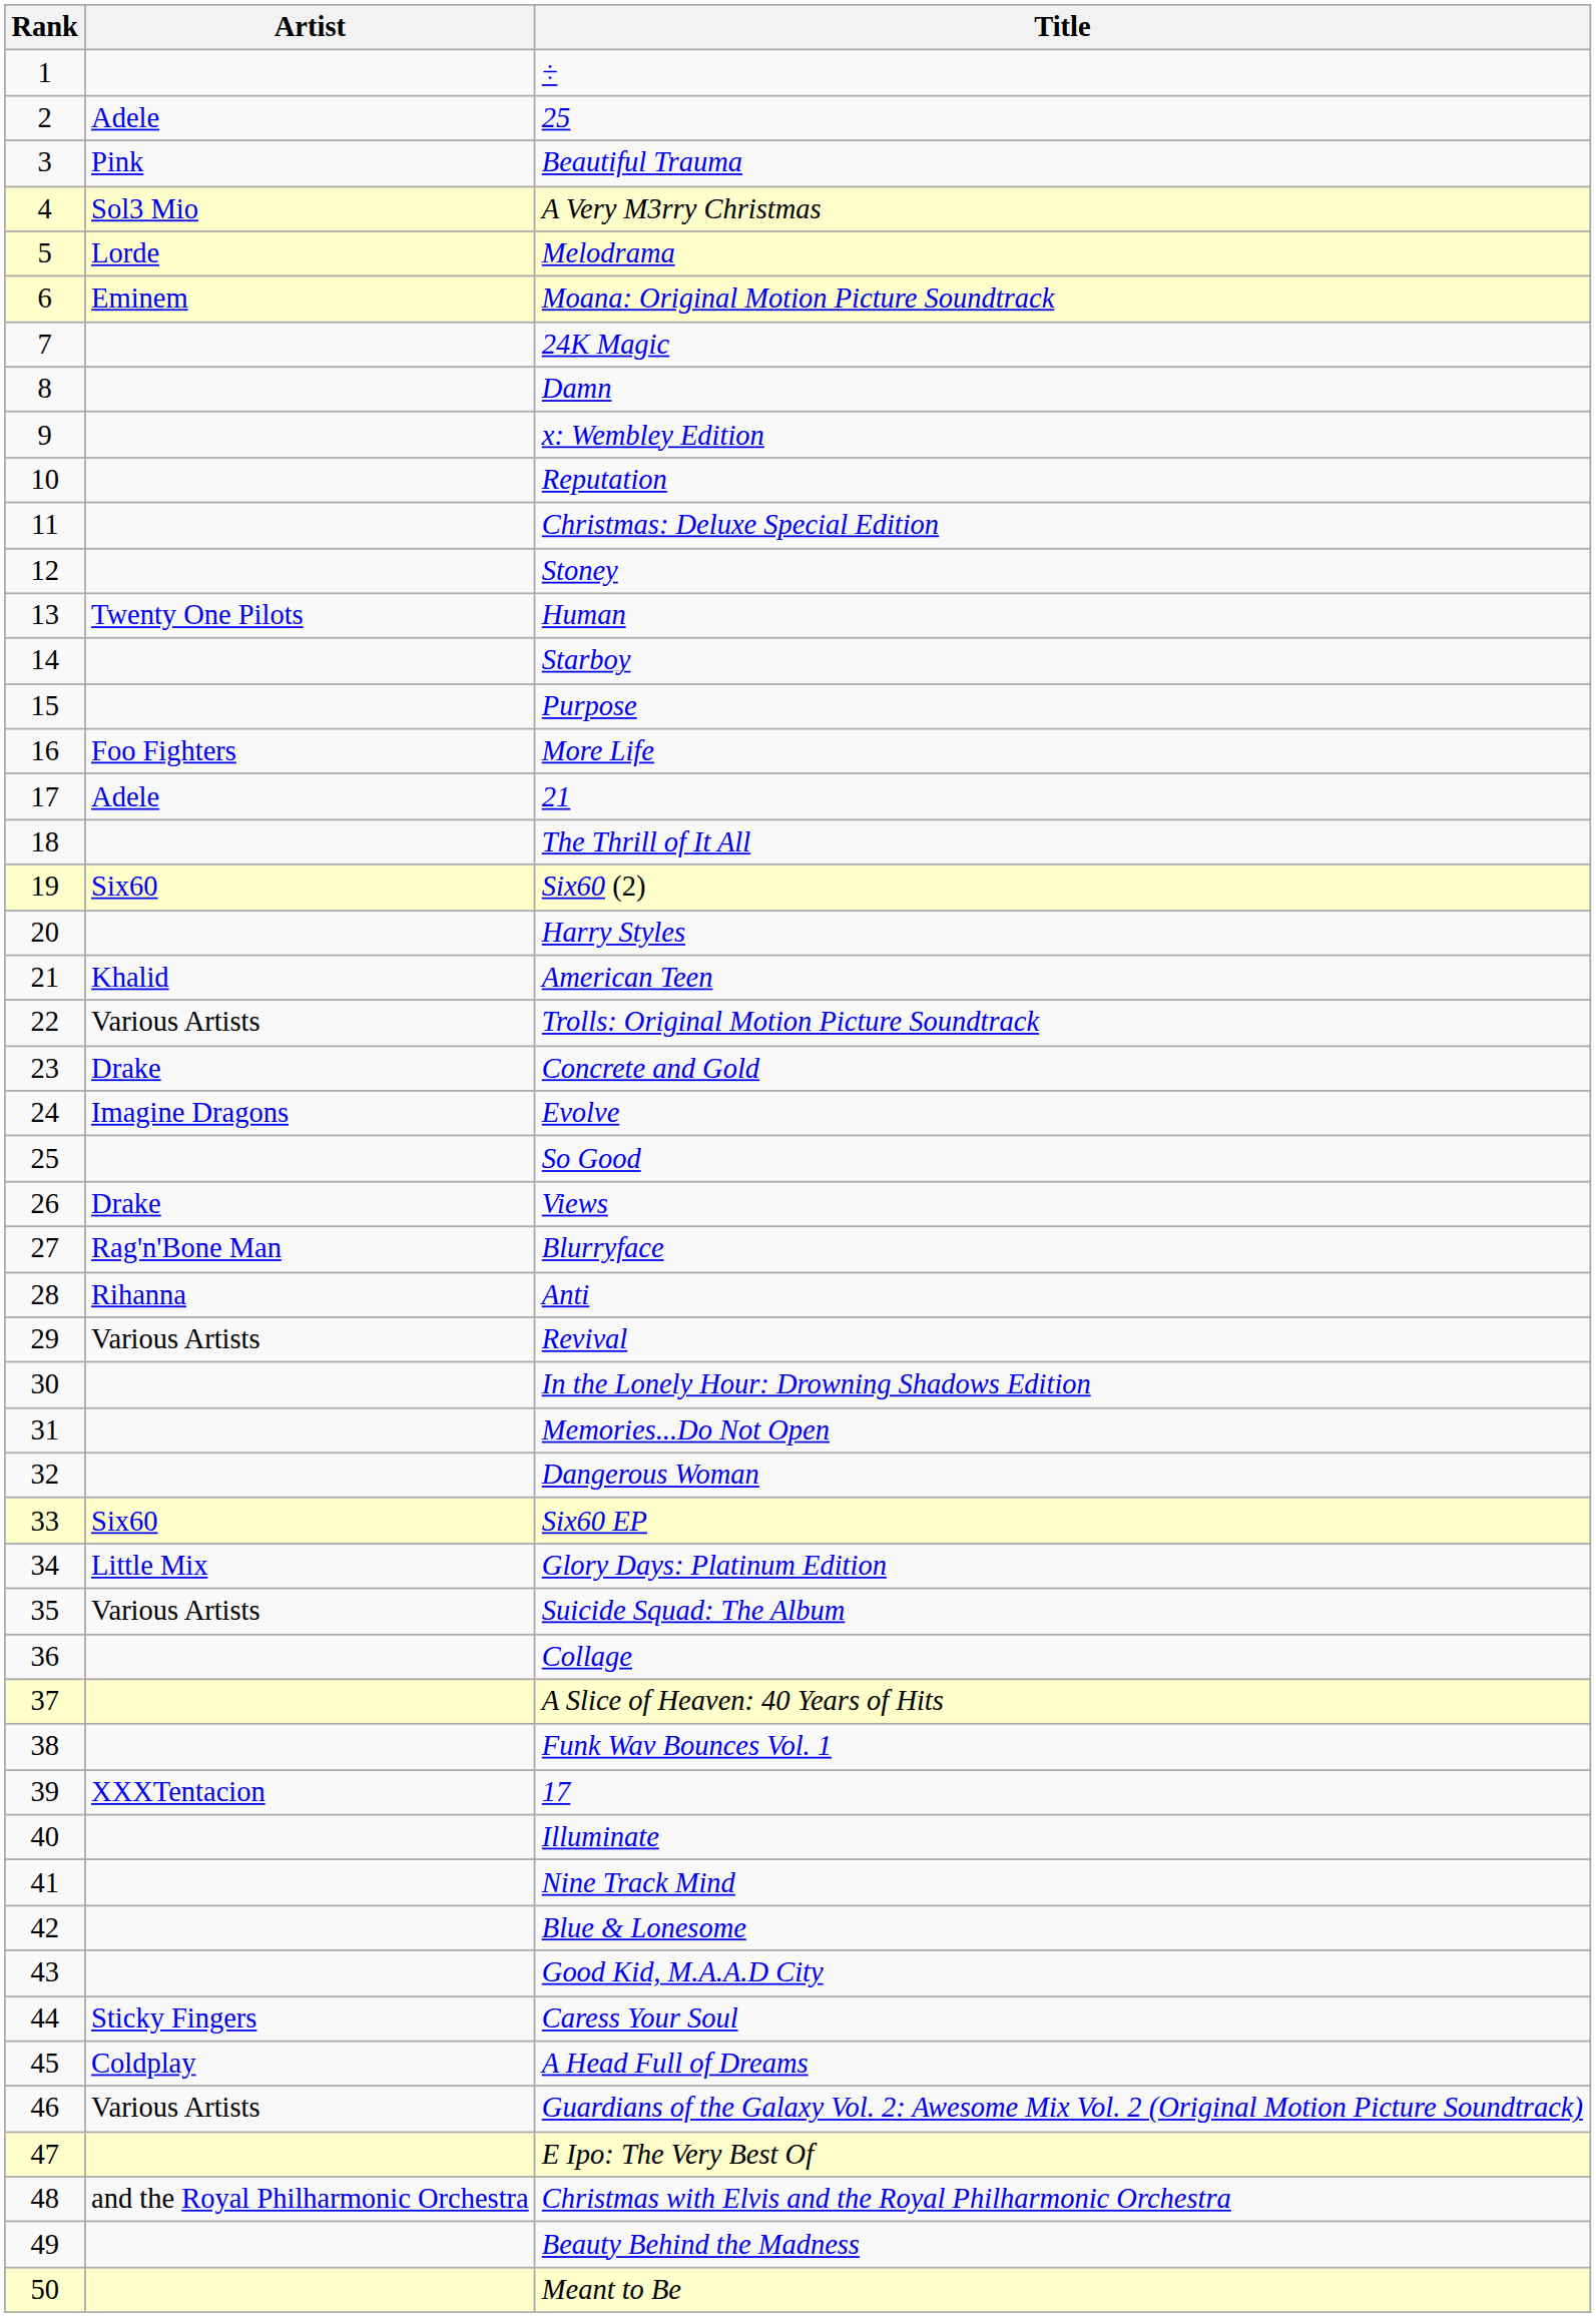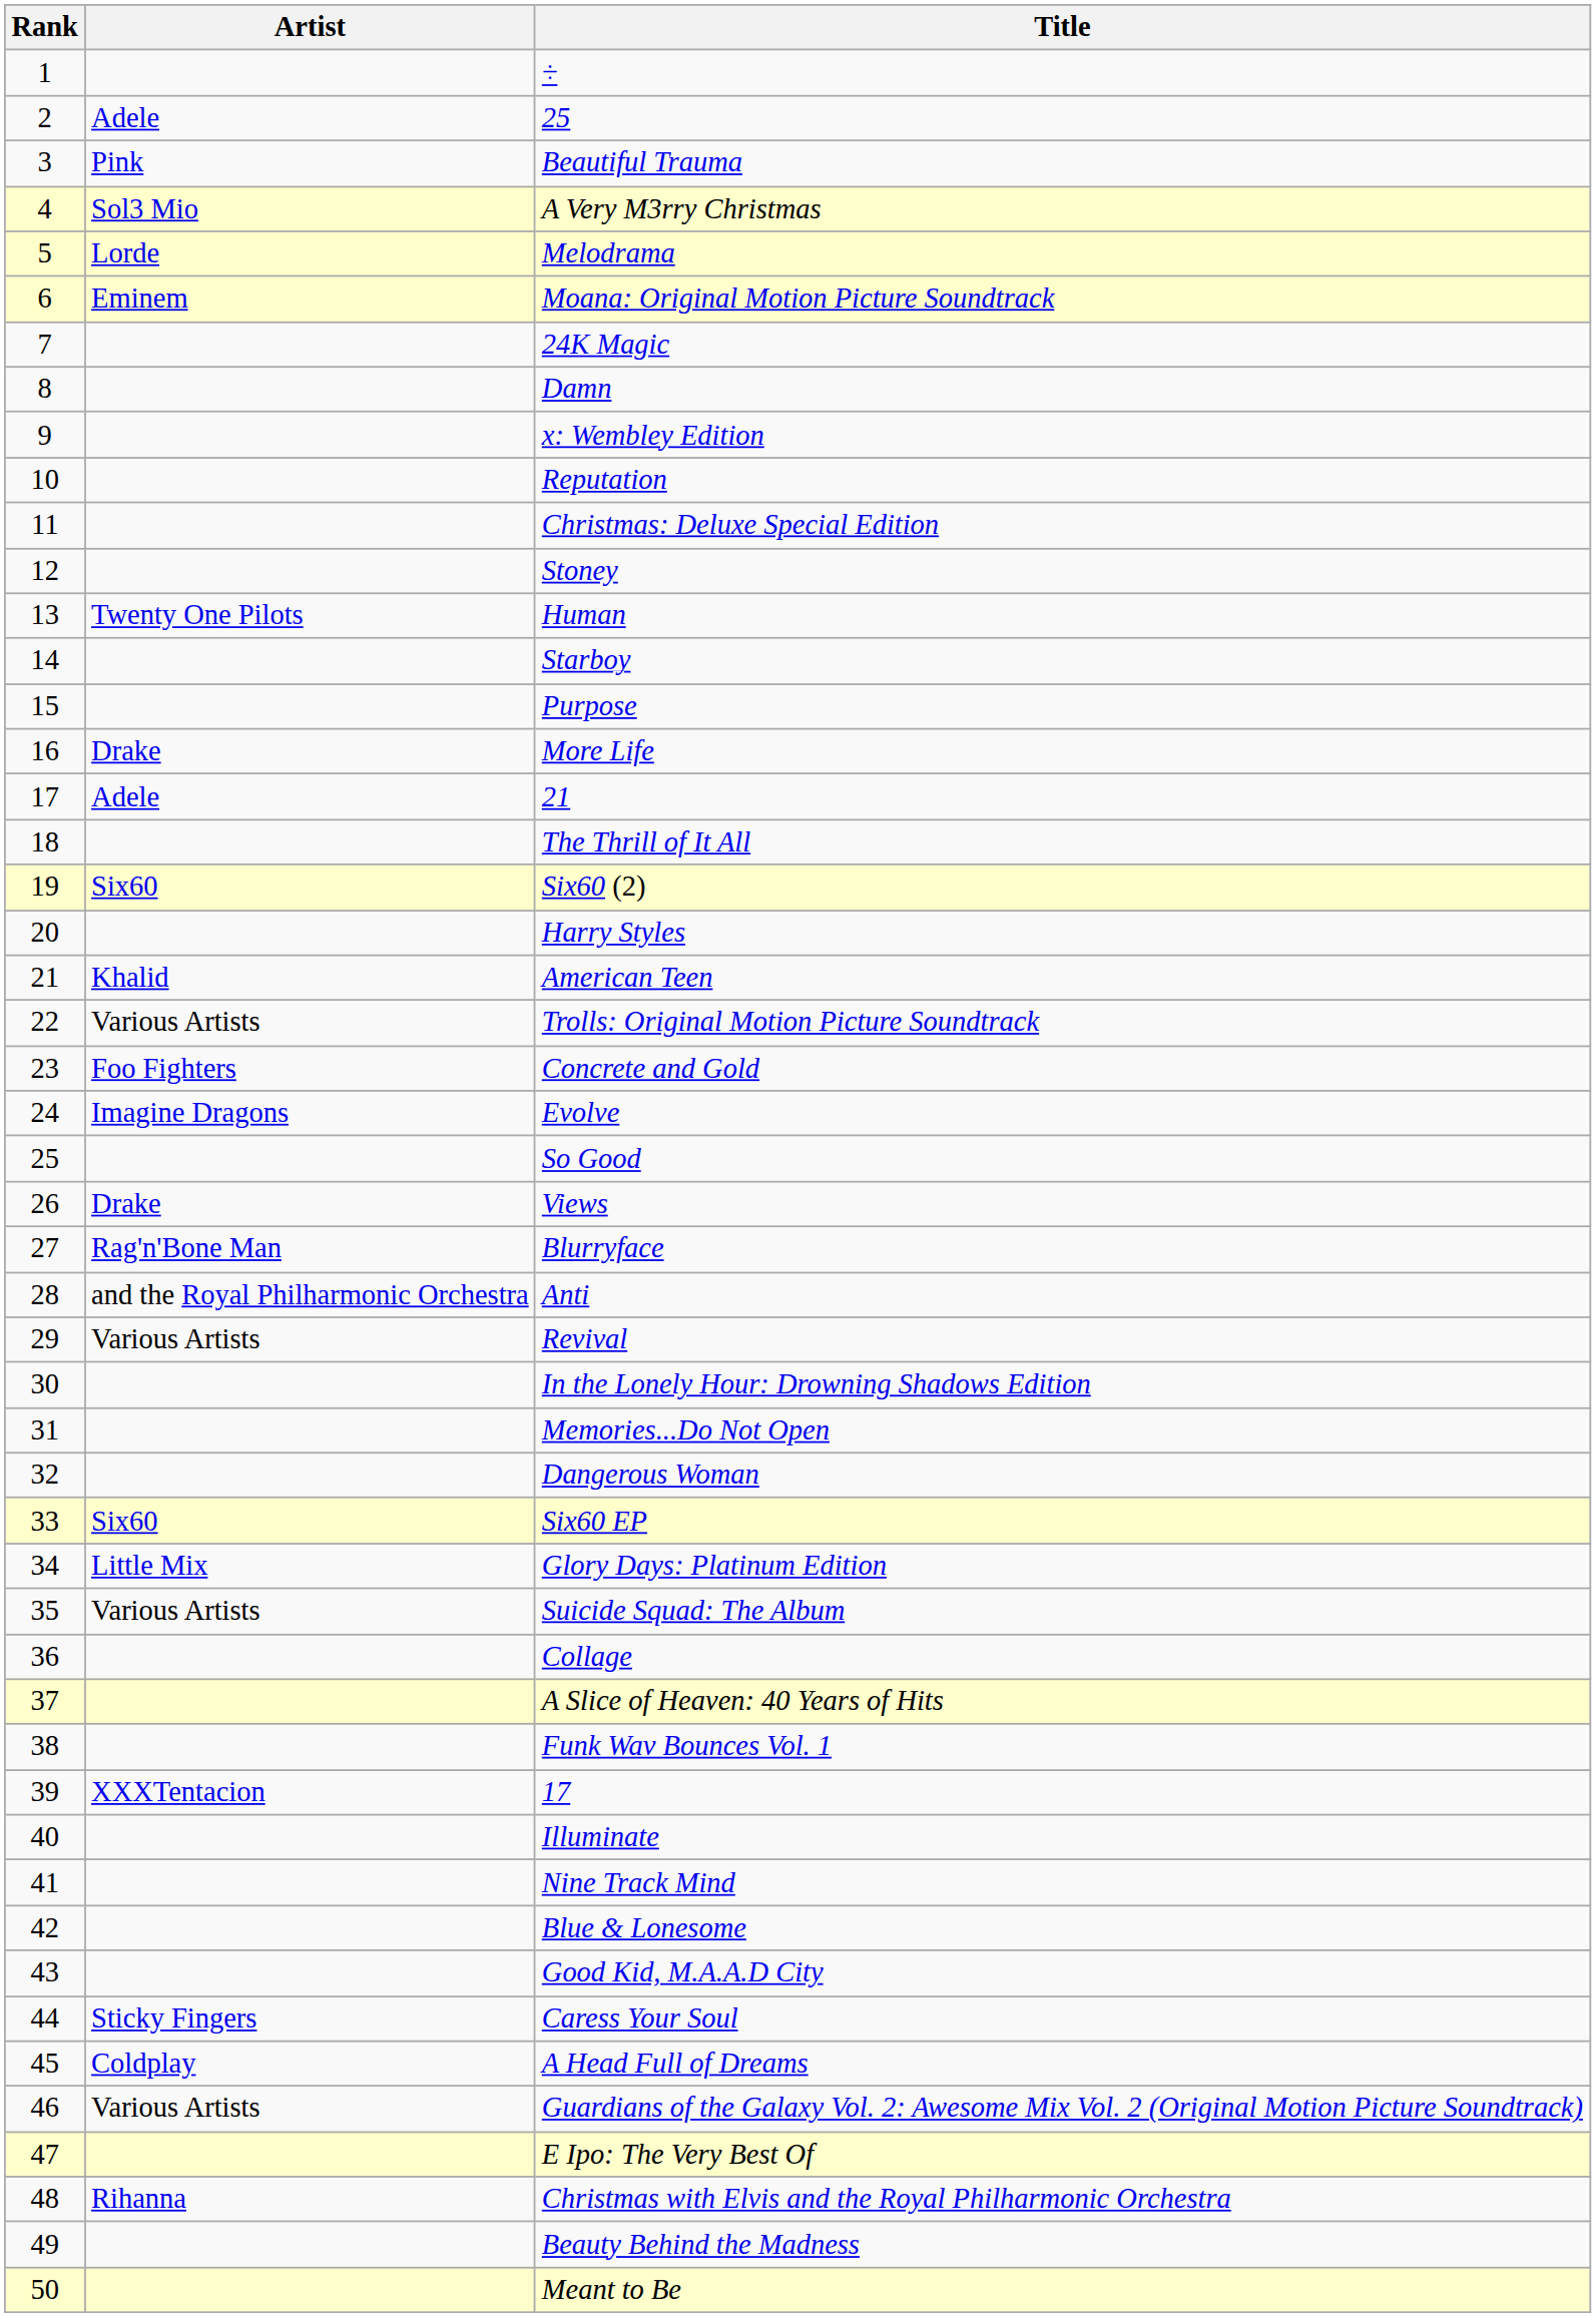More Life | Artist: Foo Fighters -> Drake
Concrete and Gold | Artist: Drake -> Foo Fighters
Anti | Artist: Rihanna -> and the Royal Philharmonic Orchestra
Christmas with Elvis and the Royal Philharmonic Orchestra | Artist: and the Royal Philharmonic Orchestra -> Rihanna
